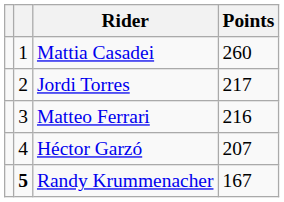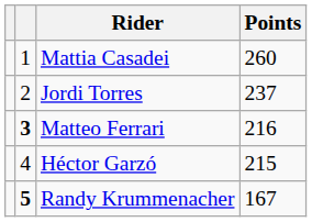Jordi Torres | Points: 217 -> 237
Matteo Ferrari | column 2: normal -> bold
Héctor Garzó | Points: 207 -> 215
